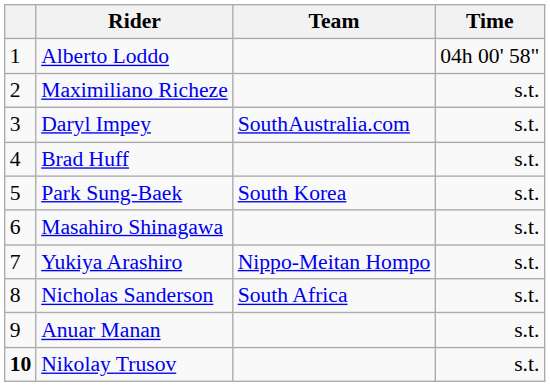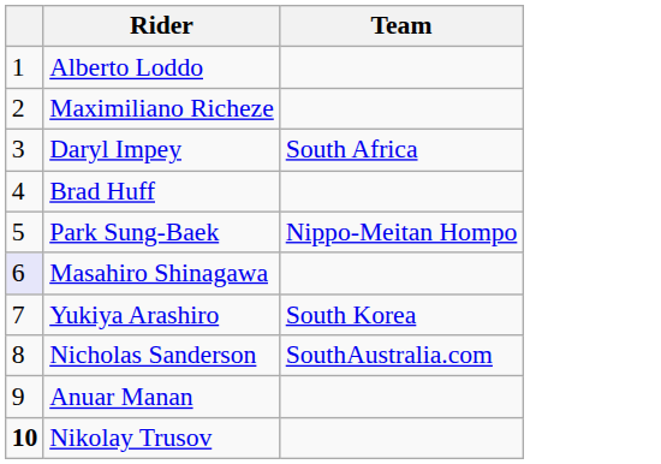- column: Time | 04h 00' 58" | s.t. | s.t. | s.t. | s.t. | s.t. | s.t. | s.t. | s.t. | s.t.
Daryl Impey | Team: SouthAustralia.com -> South Africa
Park Sung-Baek | Team: South Korea -> Nippo-Meitan Hompo
Masahiro Shinagawa | column 1: no background -> lavender background
Yukiya Arashiro | Team: Nippo-Meitan Hompo -> South Korea
Nicholas Sanderson | Team: South Africa -> SouthAustralia.com
